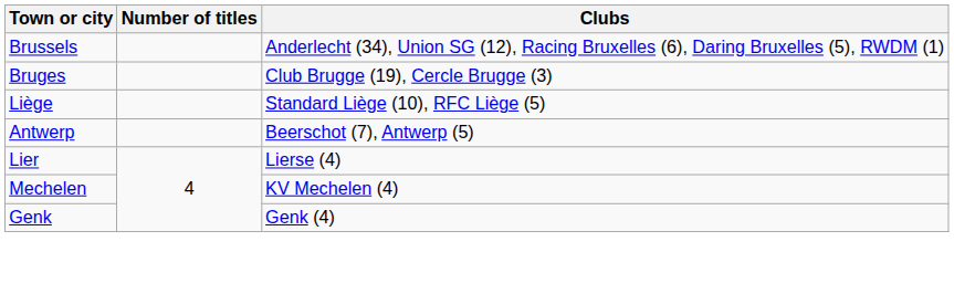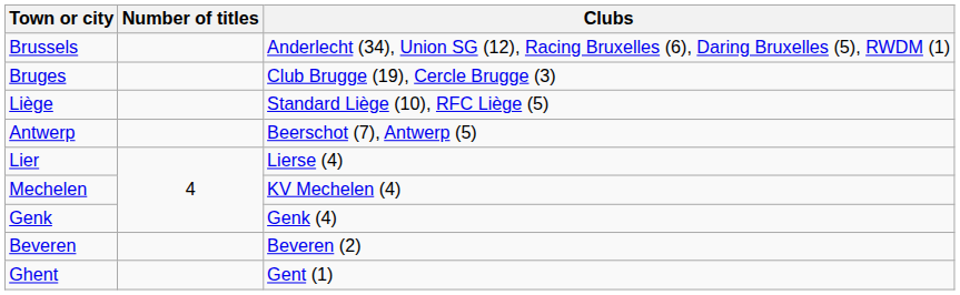+ row: Beveren | Beveren (2)
+ row: Ghent | Gent (1)
